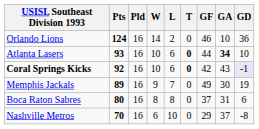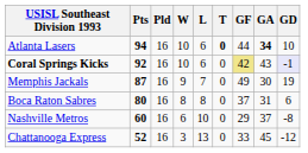- row: Orlando Lions | 124 | 16 | 14 | 2 | 0 | 46 | 10 | 36
Atlanta Lasers | Pts: 93 -> 94
Coral Springs Kicks | T: bold -> normal
Coral Springs Kicks | GF: no background -> khaki background
Memphis Jackals | Pts: 89 -> 87
Nashville Metros | Pts: 70 -> 60
+ row: Chattanooga Express | 52 | 16 | 3 | 13 | 0 | 33 | 45 | -12
